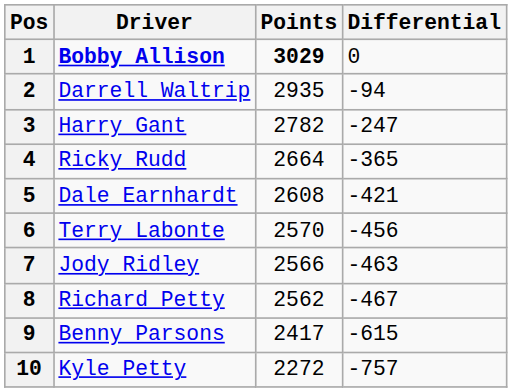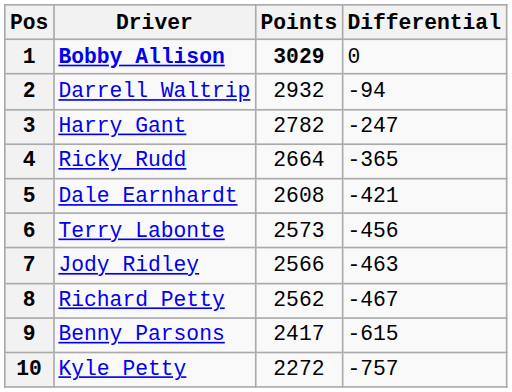2 | Points: 2935 -> 2932
6 | Points: 2570 -> 2573
